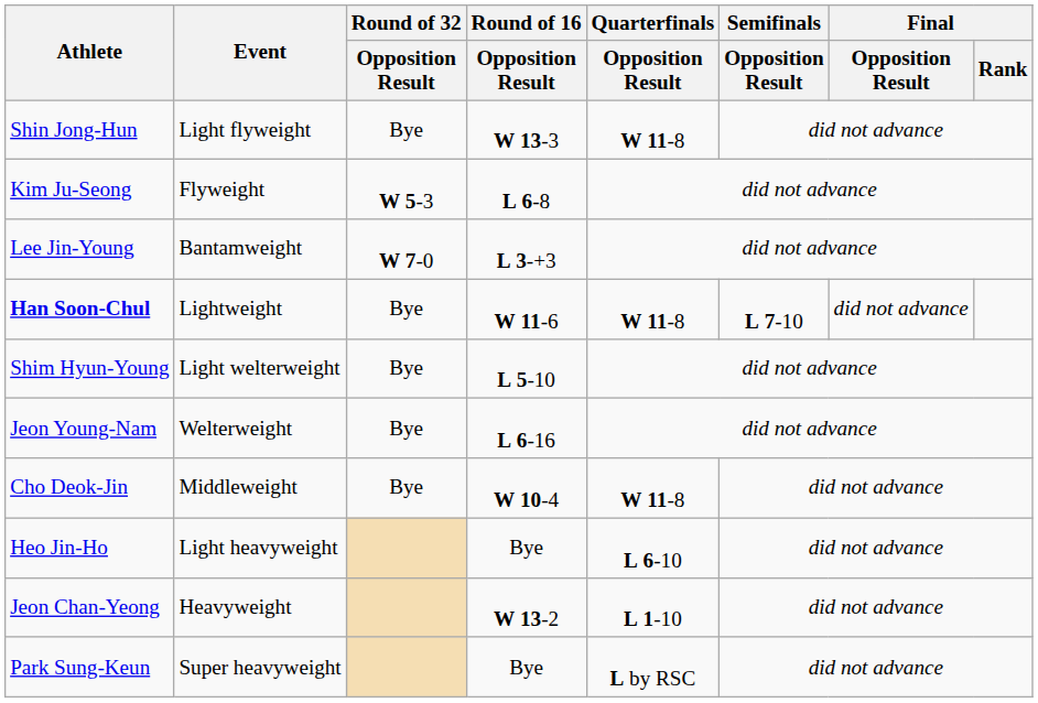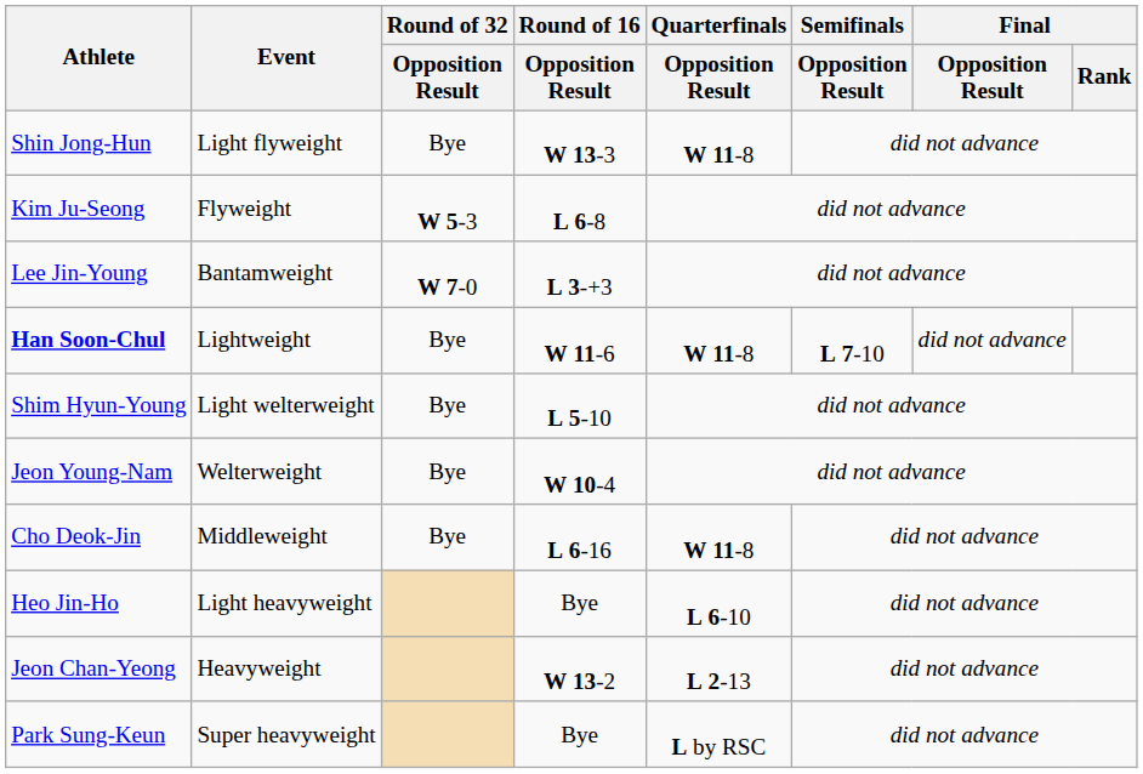Jeon Young-Nam | Round of 16 / Opposition Result: L 6-16 -> W 10-4
Cho Deok-Jin | Round of 16 / Opposition Result: W 10-4 -> L 6-16
Jeon Chan-Yeong | Quarterfinals / Opposition Result: L 1-10 -> L 2-13
